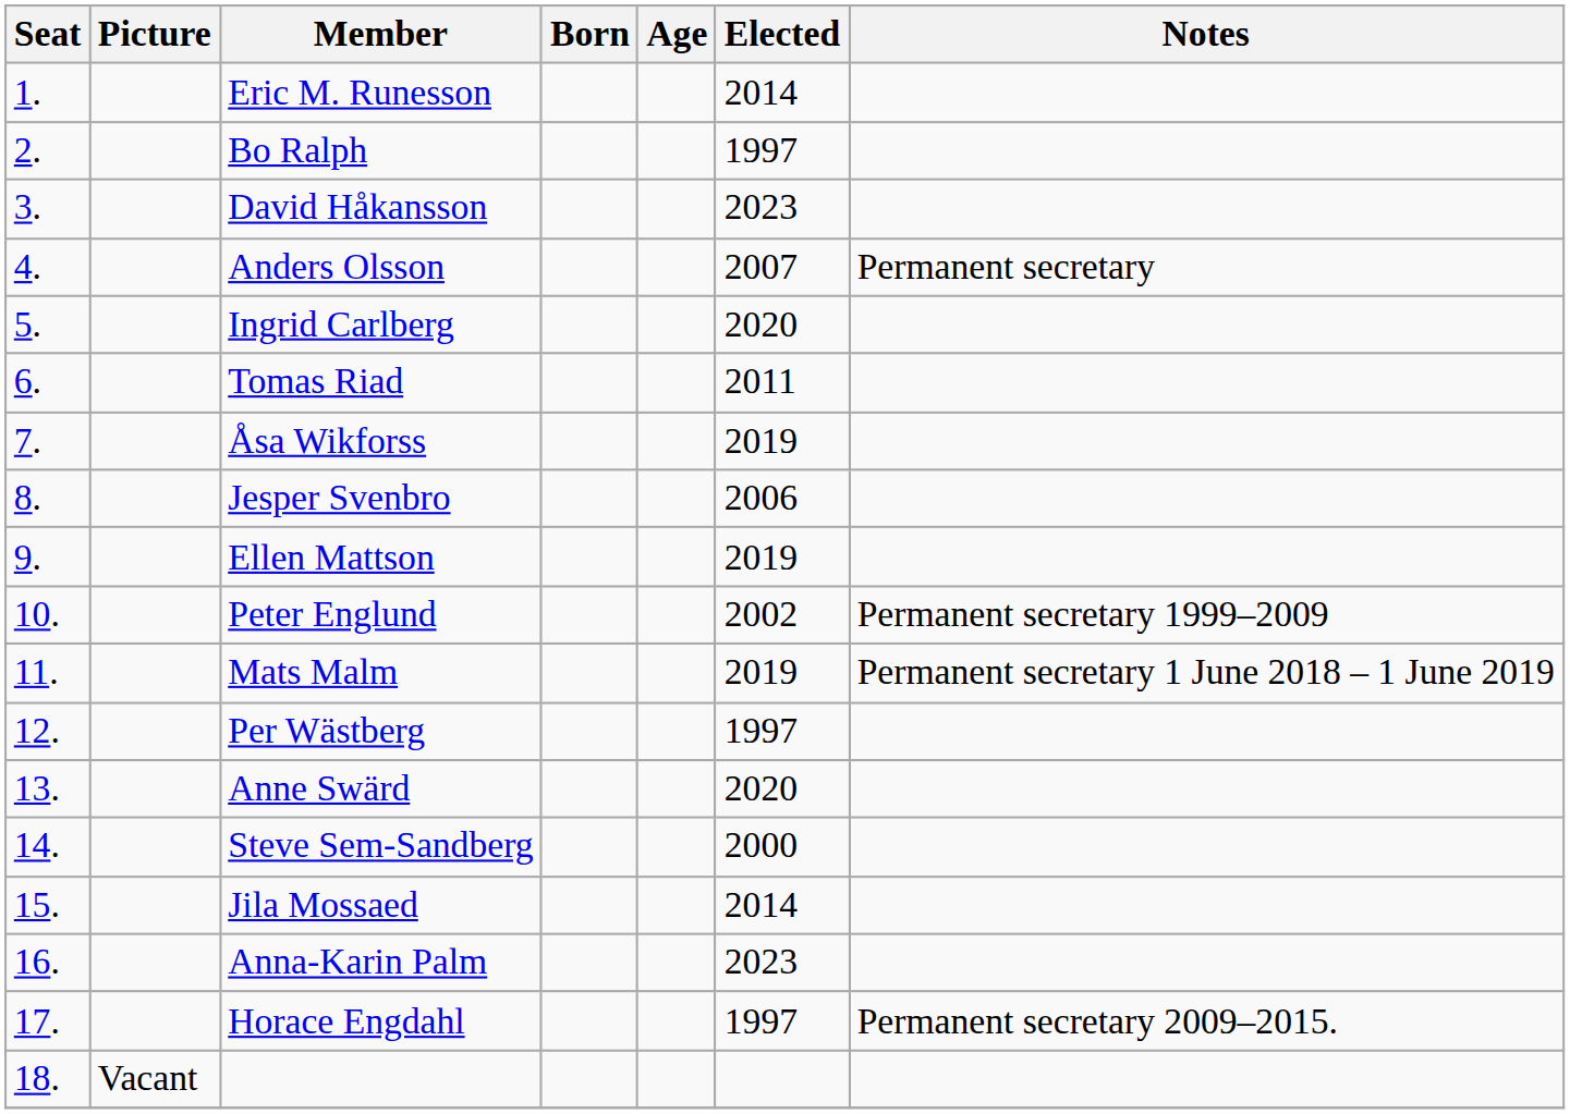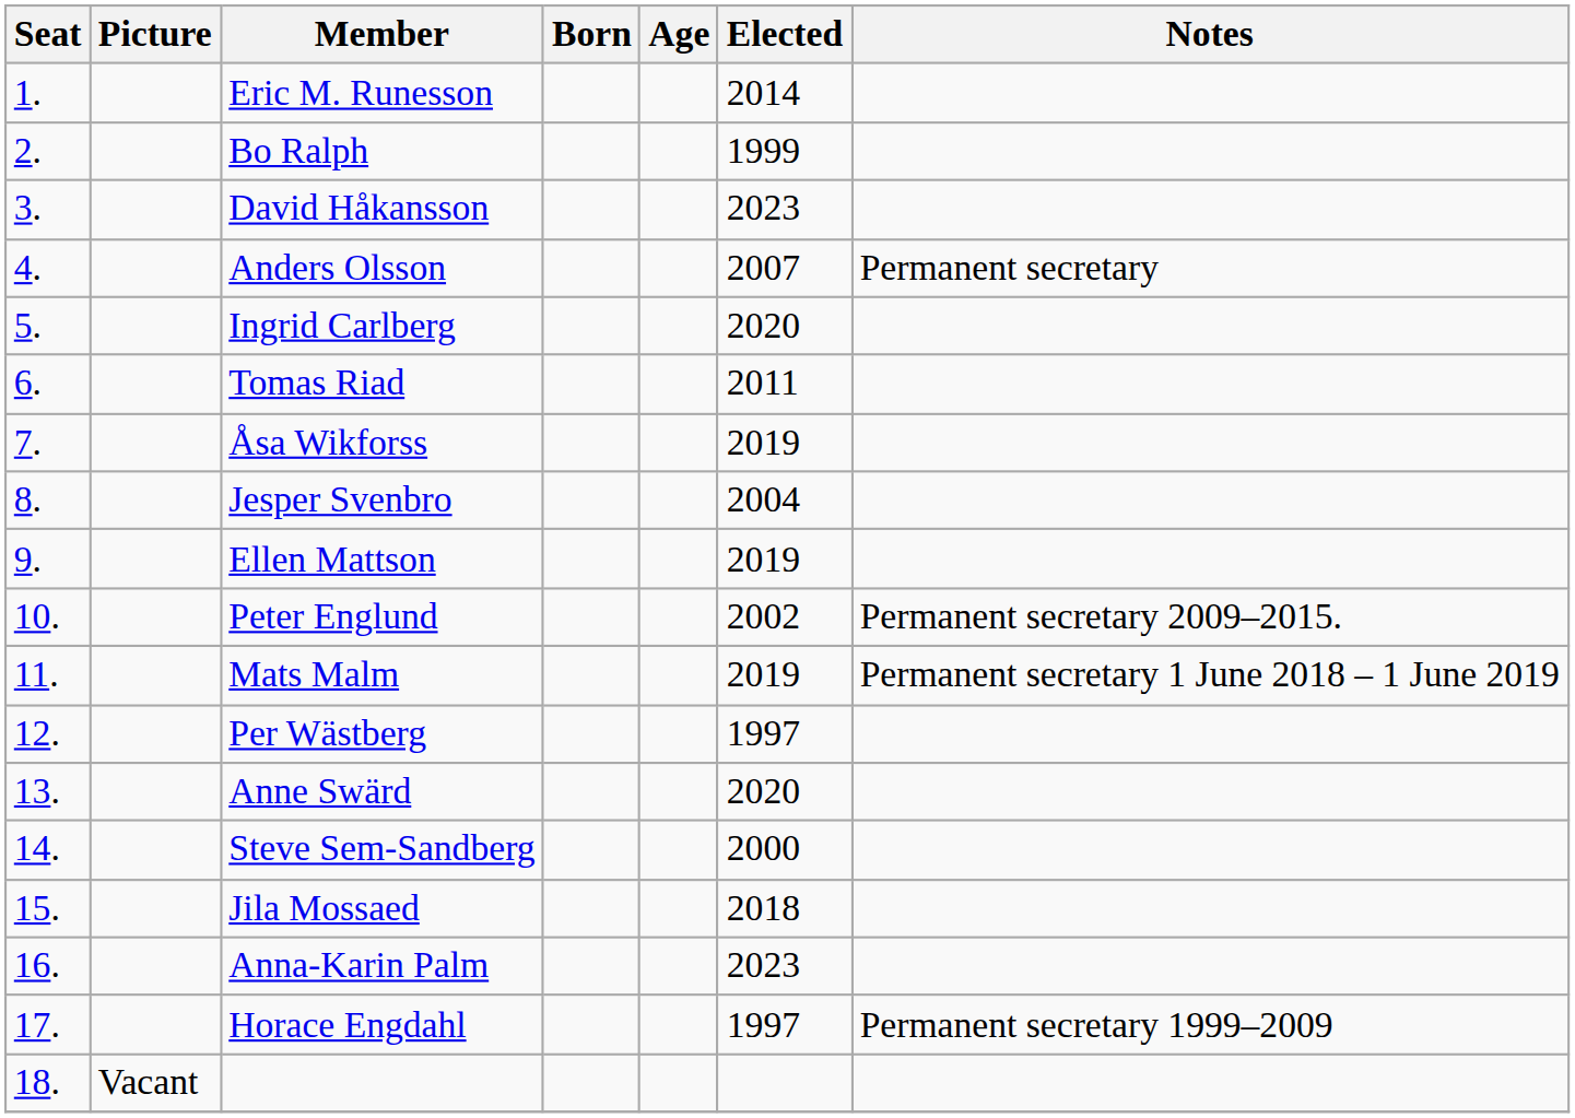Bo Ralph | Elected: 1997 -> 1999
Jesper Svenbro | Elected: 2006 -> 2004
Peter Englund | Notes: Permanent secretary 1999–2009 -> Permanent secretary 2009–2015.
Jila Mossaed | Elected: 2014 -> 2018
Horace Engdahl | Notes: Permanent secretary 2009–2015. -> Permanent secretary 1999–2009
